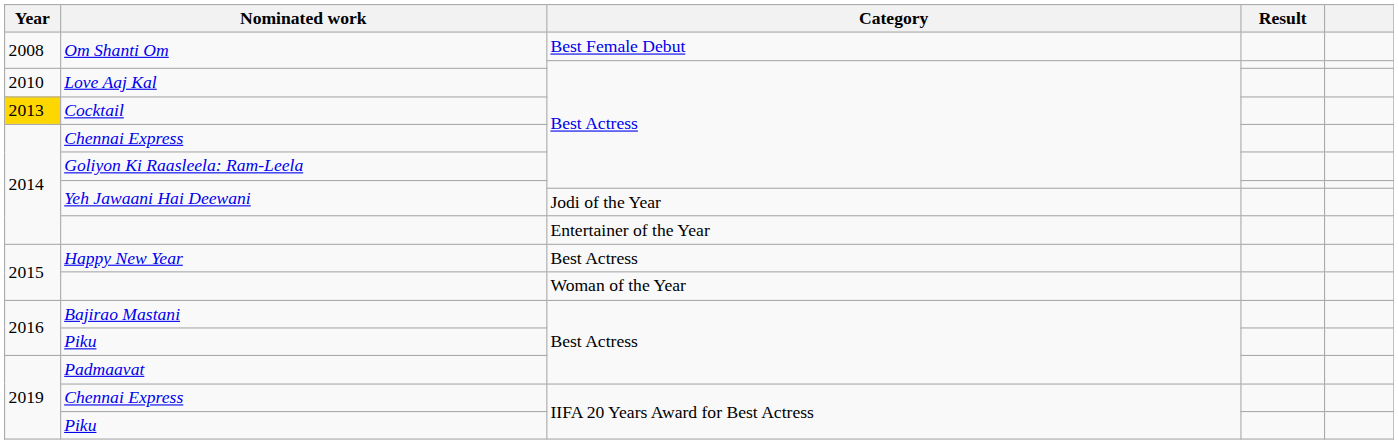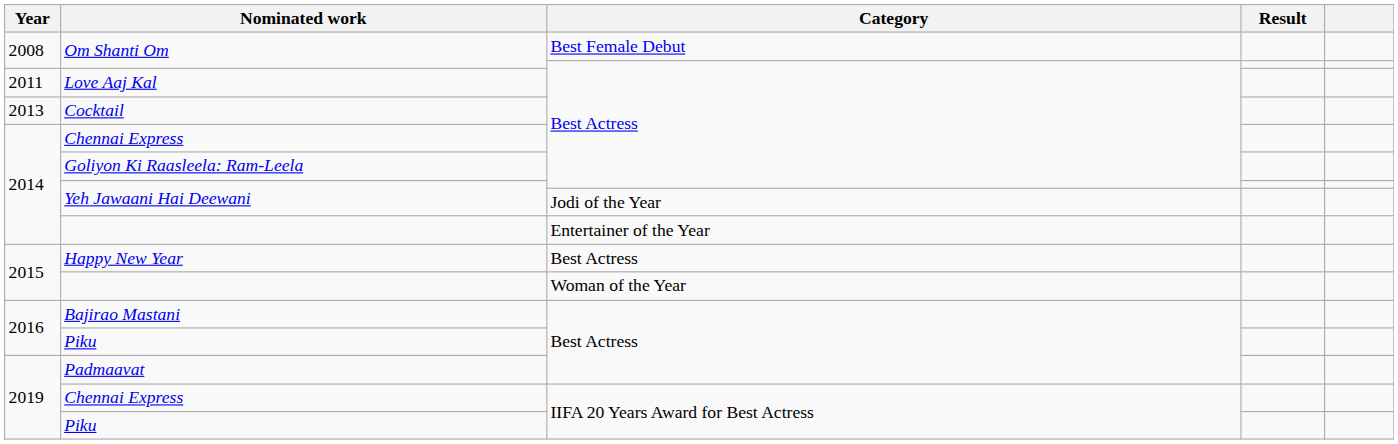Love Aaj Kal | Year: 2010 -> 2011
Cocktail | Year: gold background -> no background
